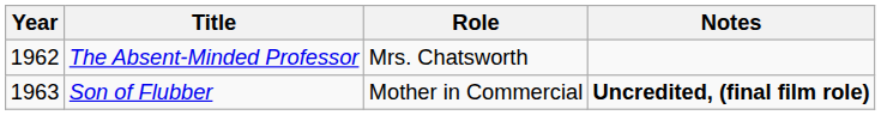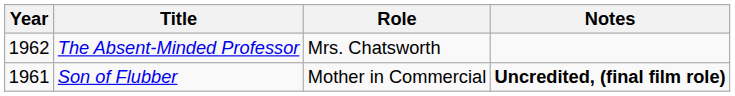Son of Flubber | Year: 1963 -> 1961
